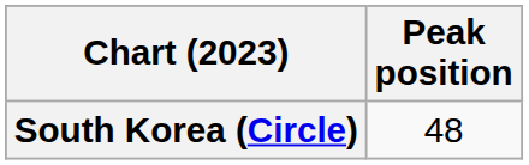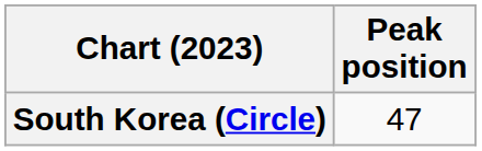South Korea (Circle) | Peak position: 48 -> 47
